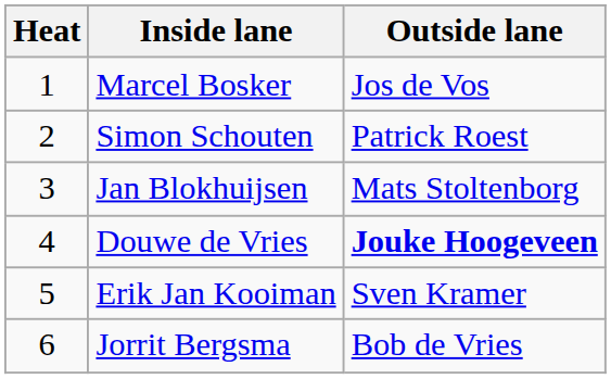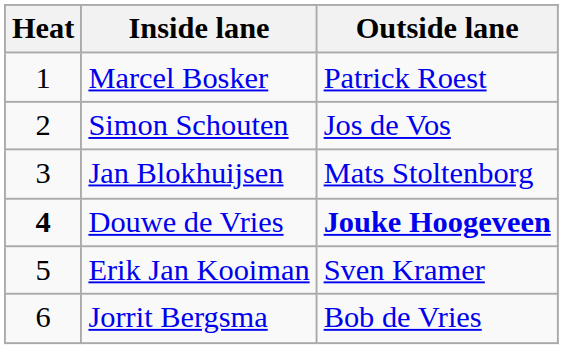Marcel Bosker | Outside lane: Jos de Vos -> Patrick Roest
Simon Schouten | Outside lane: Patrick Roest -> Jos de Vos
Douwe de Vries | Heat: normal -> bold
